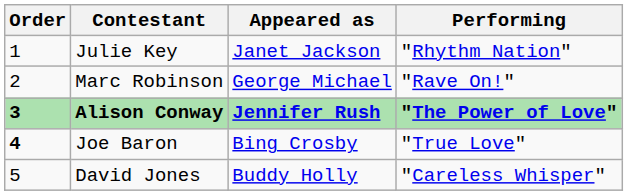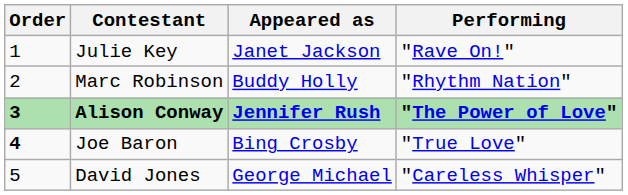Julie Key | Performing: "Rhythm Nation" -> "Rave On!"
Marc Robinson | Appeared as: George Michael -> Buddy Holly
Marc Robinson | Performing: "Rave On!" -> "Rhythm Nation"
David Jones | Appeared as: Buddy Holly -> George Michael
